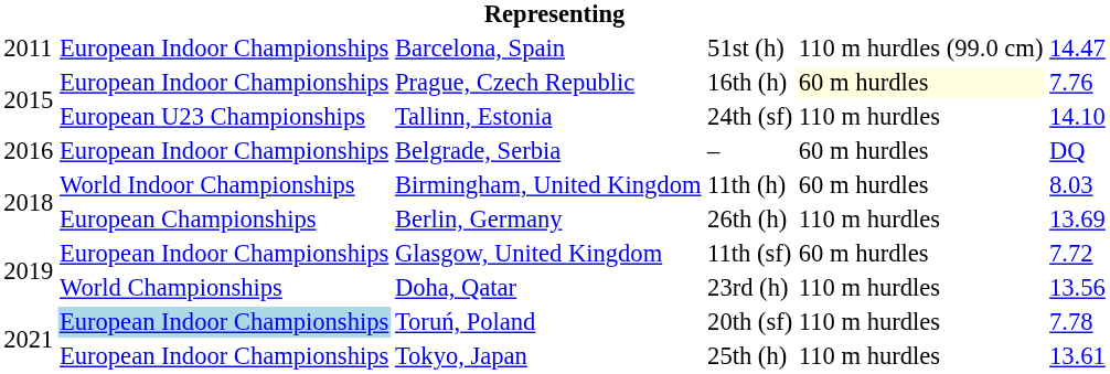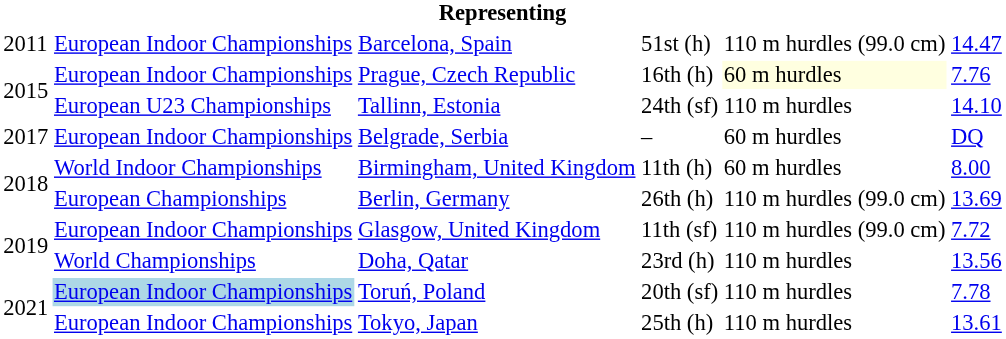Belgrade, Serbia | column 1: 2016 -> 2017
Birmingham, United Kingdom | column 6: 8.03 -> 8.00
Berlin, Germany | column 5: 110 m hurdles -> 110 m hurdles (99.0 cm)
Glasgow, United Kingdom | column 5: 60 m hurdles -> 110 m hurdles (99.0 cm)
